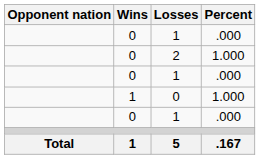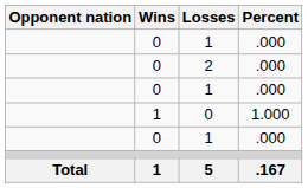2 | Percent: 1.000 -> .000
